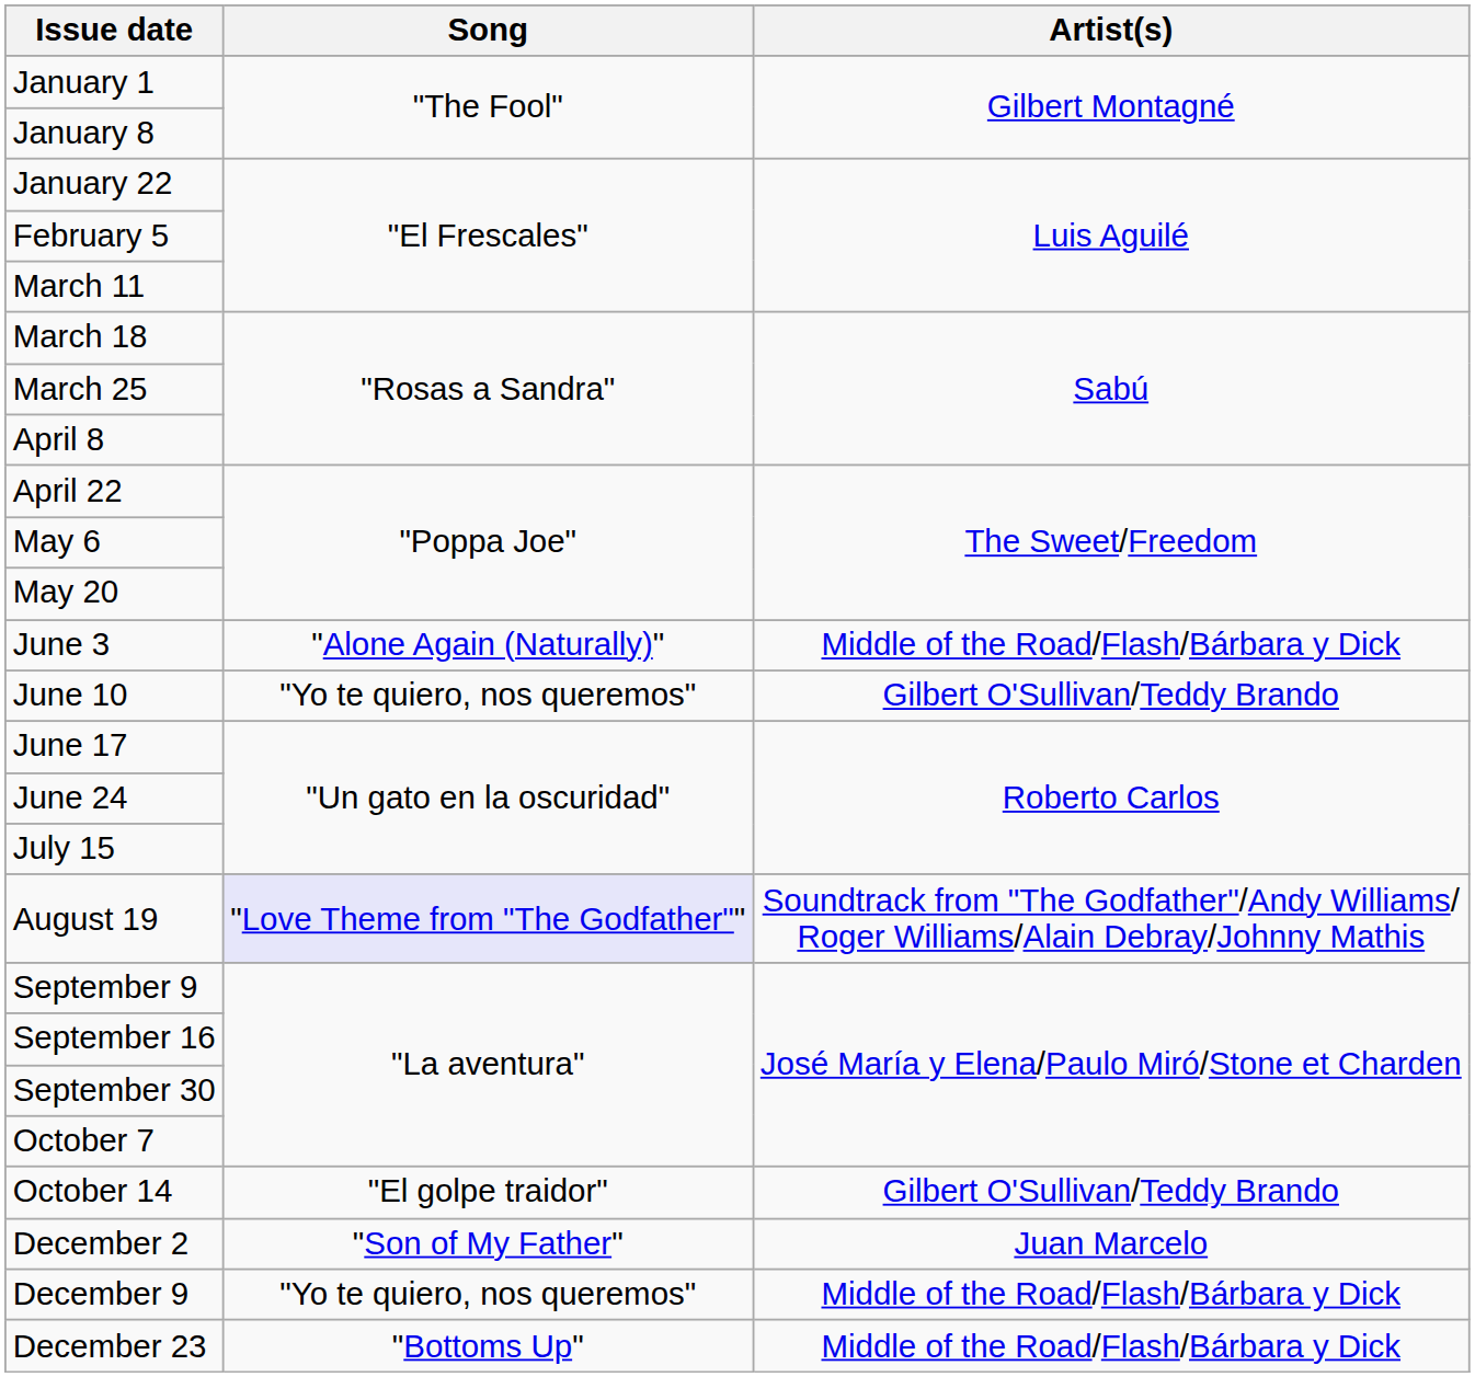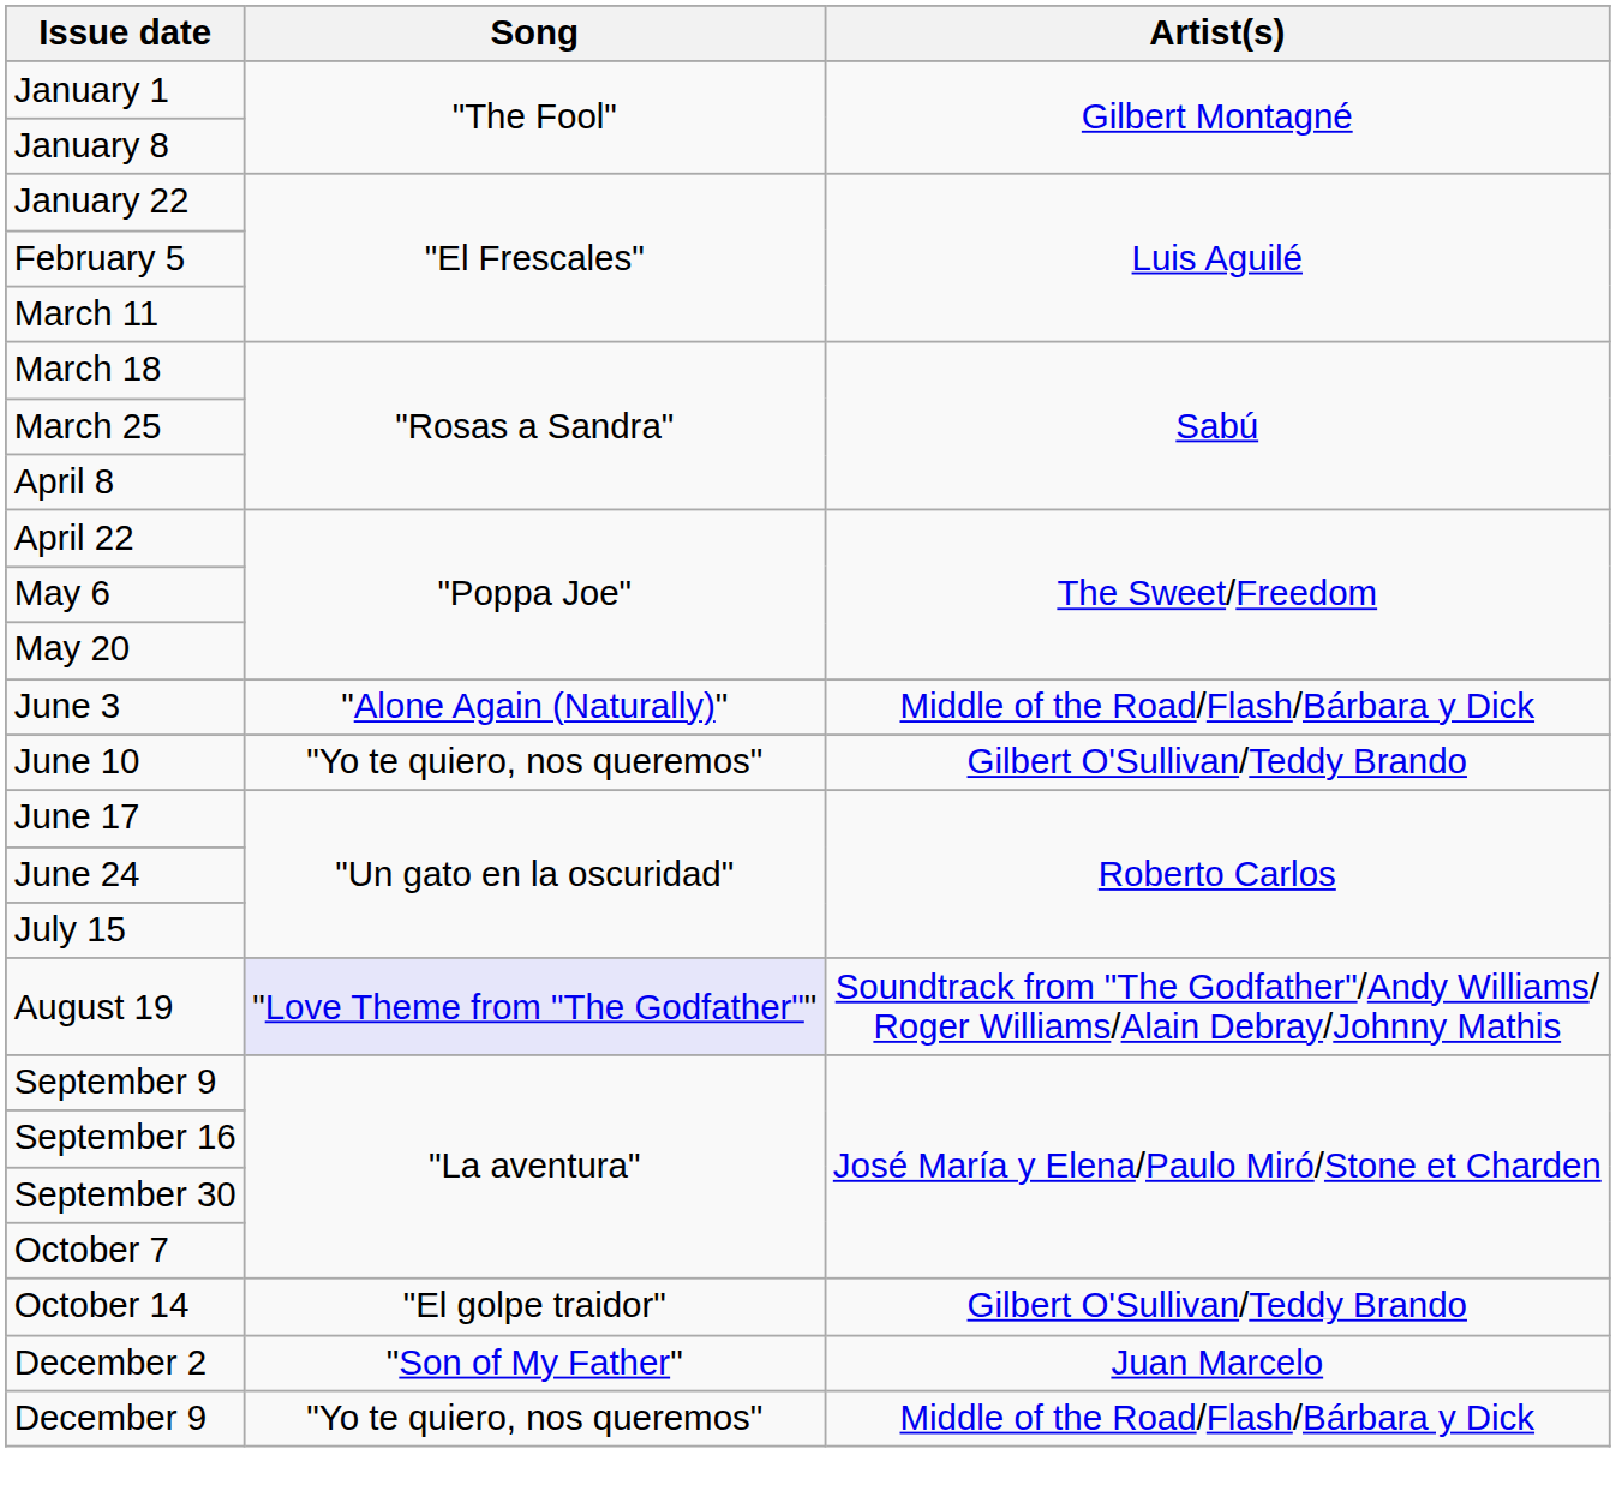- row: December 23 | "Bottoms Up" | Middle of the Road/Flash/Bárbara y Dick
